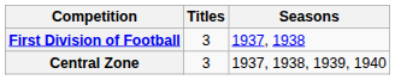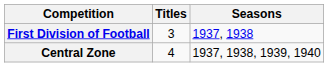Central Zone | Titles: 3 -> 4
